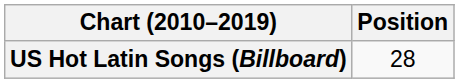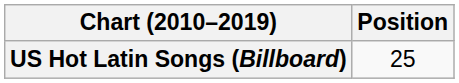US Hot Latin Songs (Billboard) | Position: 28 -> 25
